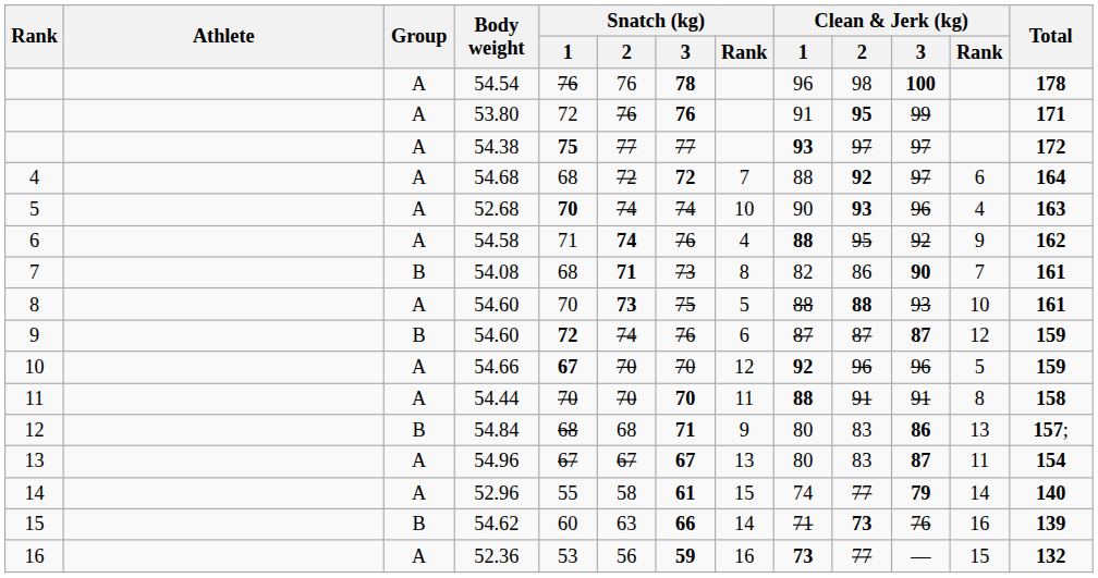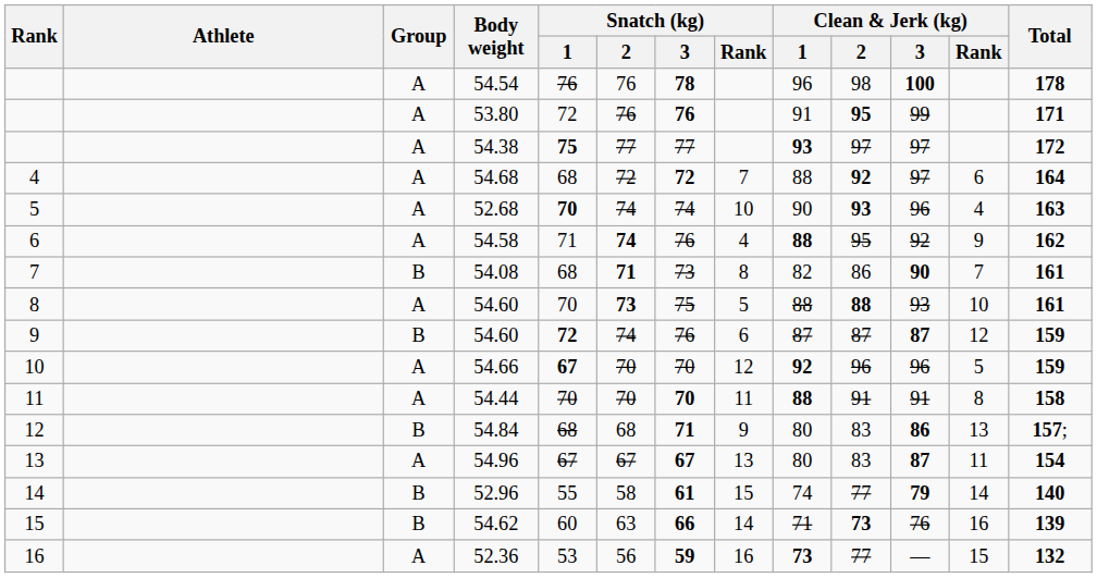52.96 | Group: A -> B
